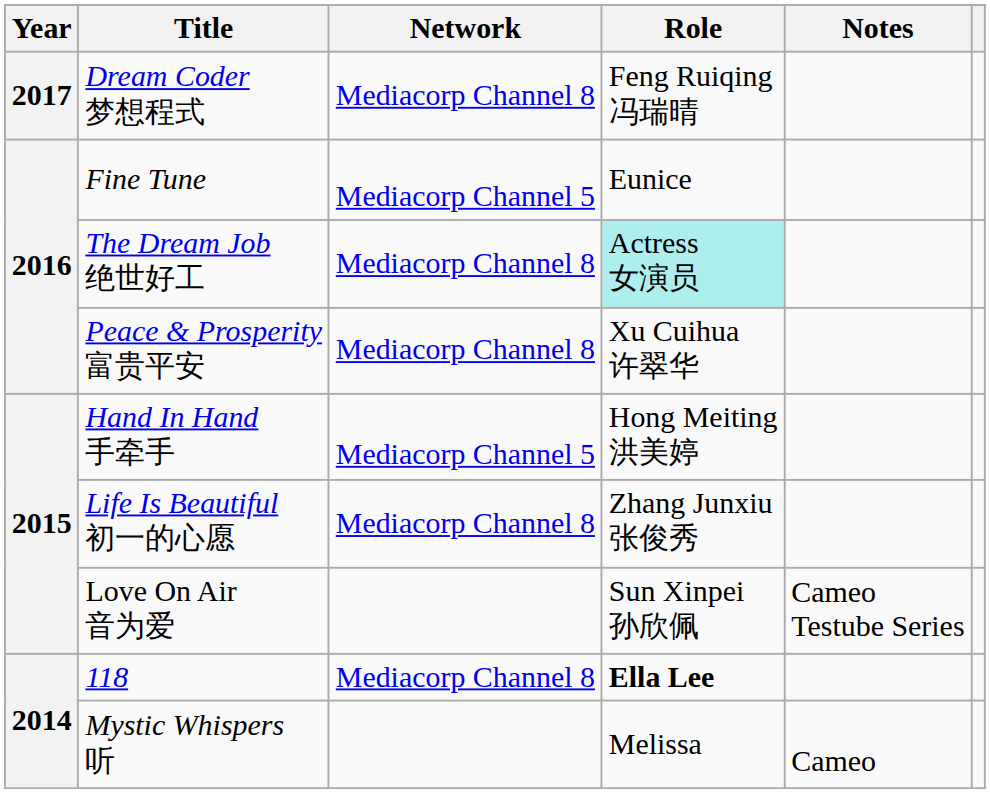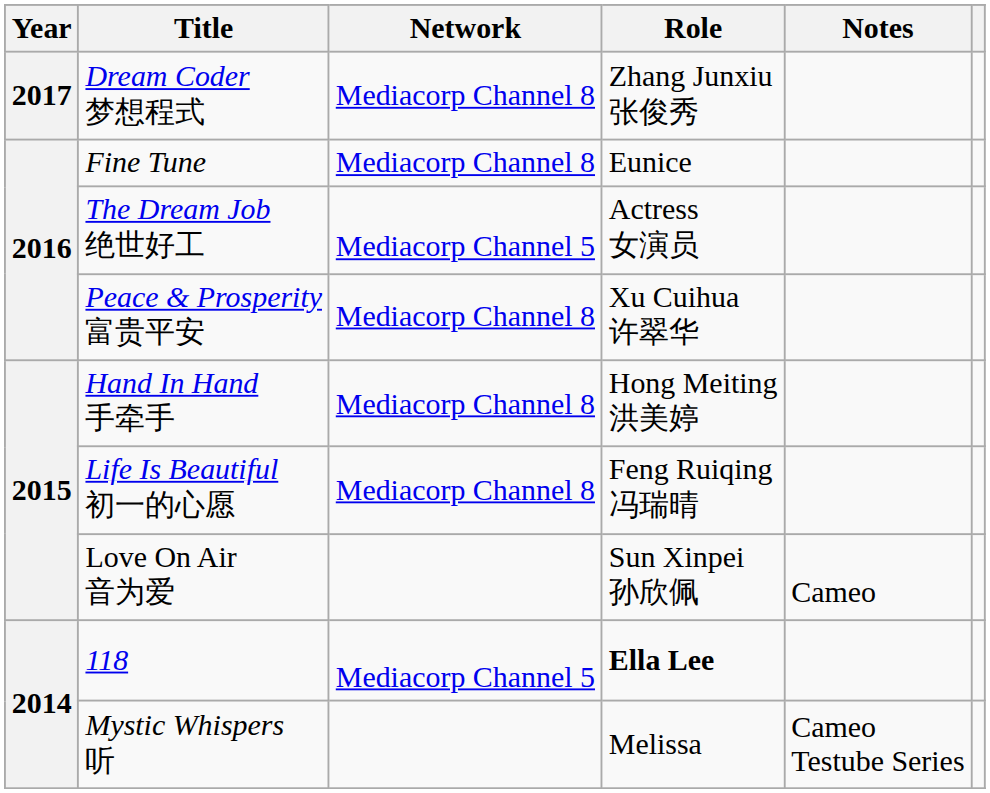Dream Coder 梦想程式 | Role: Feng Ruiqing 冯瑞晴 -> Zhang Junxiu 张俊秀
Fine Tune | Network: Mediacorp Channel 5 -> Mediacorp Channel 8
The Dream Job 绝世好工 | Network: Mediacorp Channel 8 -> Mediacorp Channel 5
The Dream Job 绝世好工 | Role: paleturquoise background -> no background
Hand In Hand 手牵手 | Network: Mediacorp Channel 5 -> Mediacorp Channel 8
Life Is Beautiful 初一的心愿 | Role: Zhang Junxiu 张俊秀 -> Feng Ruiqing 冯瑞晴
Love On Air 音为爱 | Notes: Cameo Testube Series -> Cameo
118 | Network: Mediacorp Channel 8 -> Mediacorp Channel 5
Mystic Whispers 听 | Notes: Cameo -> Cameo Testube Series
